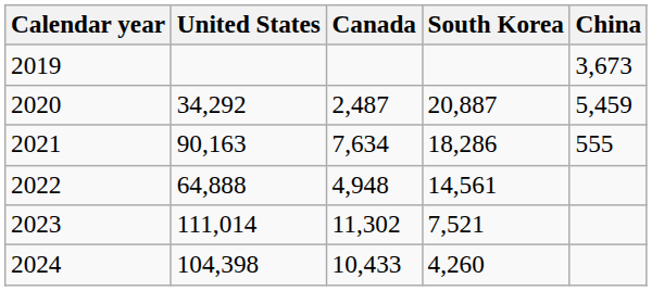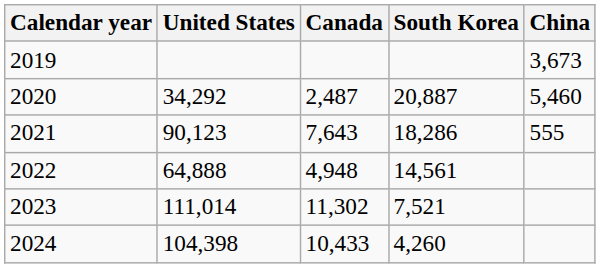2020 | China: 5,459 -> 5,460
2021 | United States: 90,163 -> 90,123
2021 | Canada: 7,634 -> 7,643
